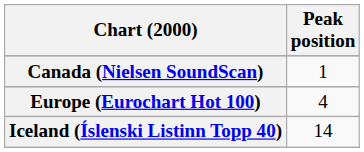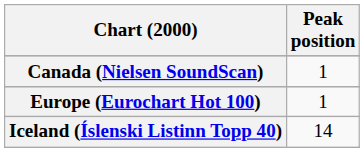Europe (Eurochart Hot 100) | Peak position: 4 -> 1
